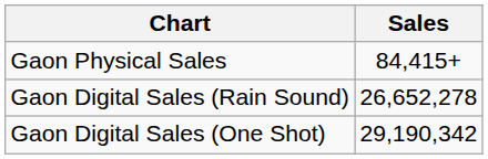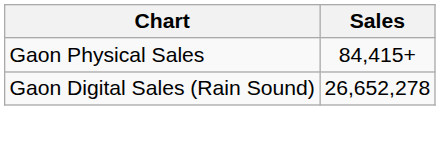- row: Gaon Digital Sales (One Shot) | 29,190,342
